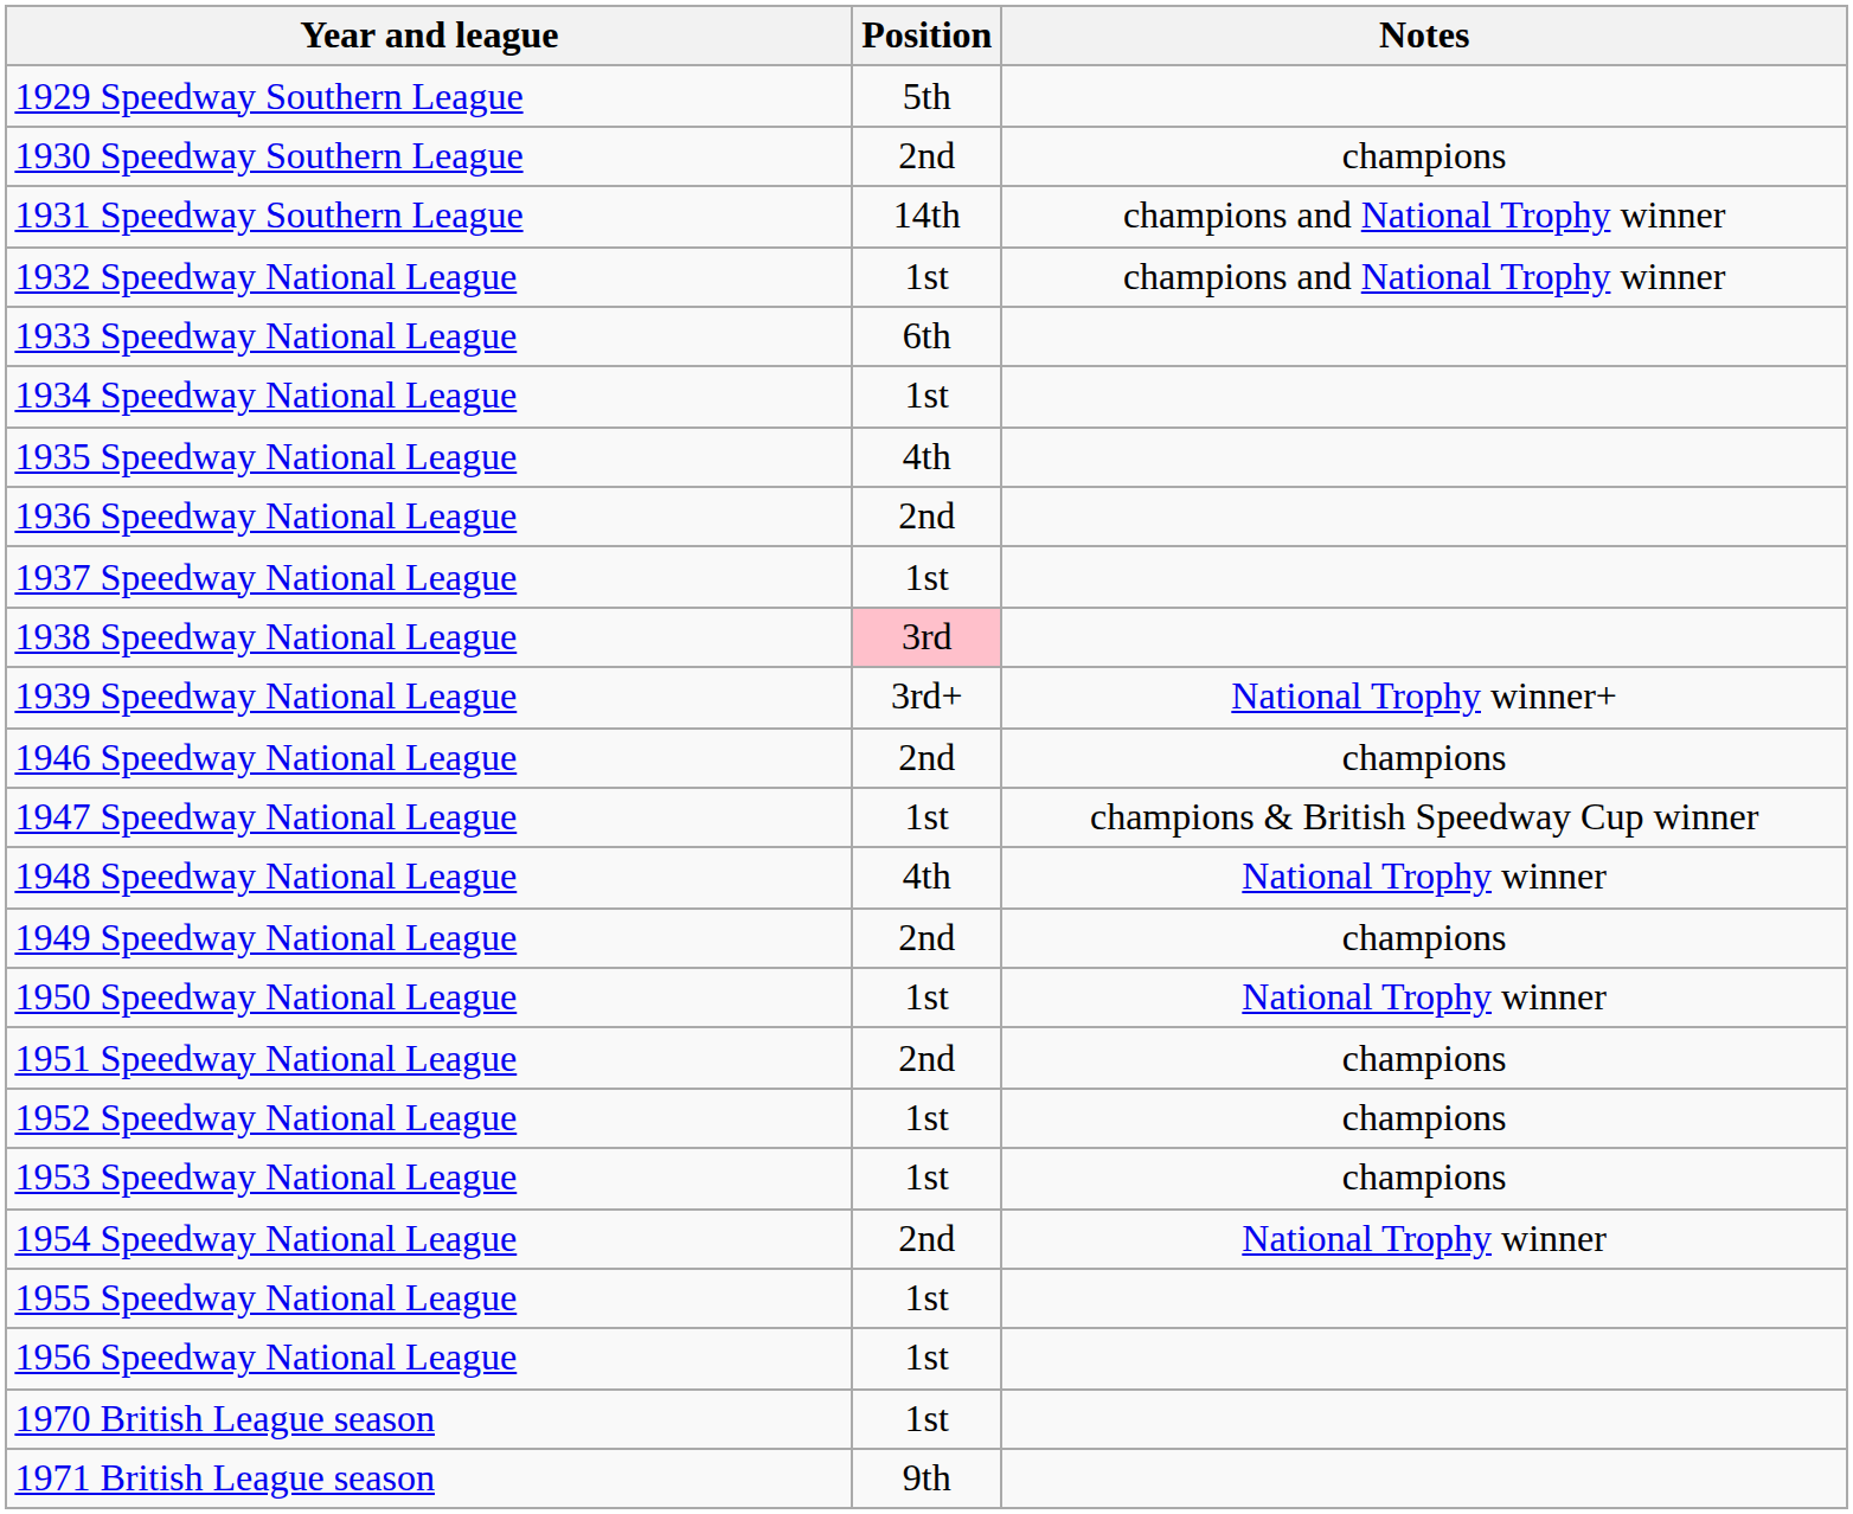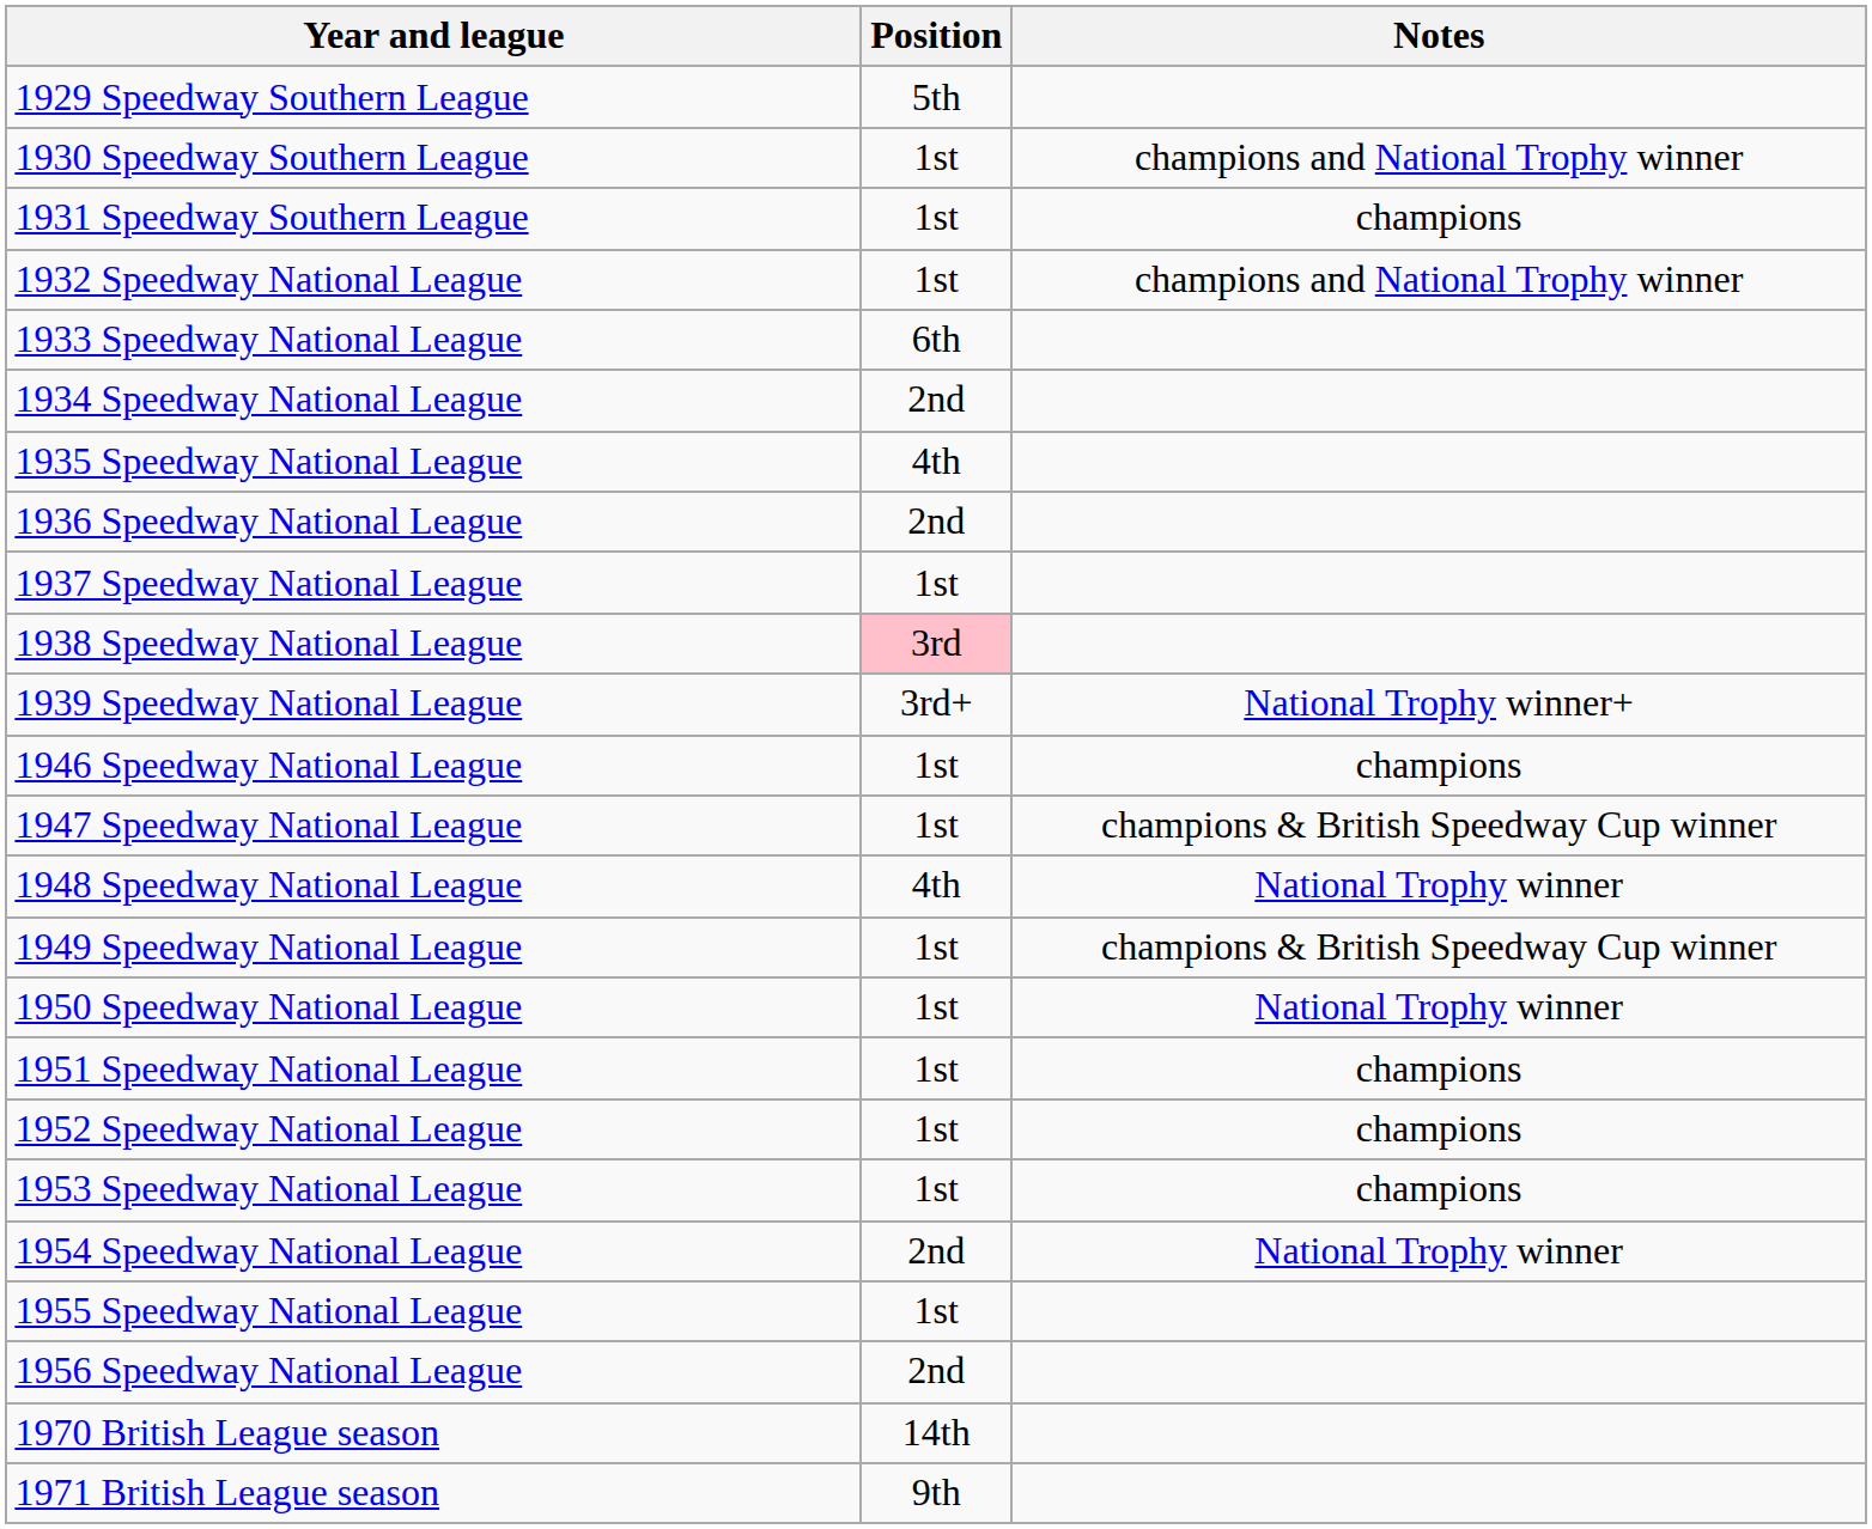1930 Speedway Southern League | Position: 2nd -> 1st
1930 Speedway Southern League | Notes: champions -> champions and National Trophy winner
1931 Speedway Southern League | Position: 14th -> 1st
1931 Speedway Southern League | Notes: champions and National Trophy winner -> champions
1934 Speedway National League | Position: 1st -> 2nd
1946 Speedway National League | Position: 2nd -> 1st
1949 Speedway National League | Position: 2nd -> 1st
1949 Speedway National League | Notes: champions -> champions & British Speedway Cup winner
1951 Speedway National League | Position: 2nd -> 1st
1956 Speedway National League | Position: 1st -> 2nd
1970 British League season | Position: 1st -> 14th
